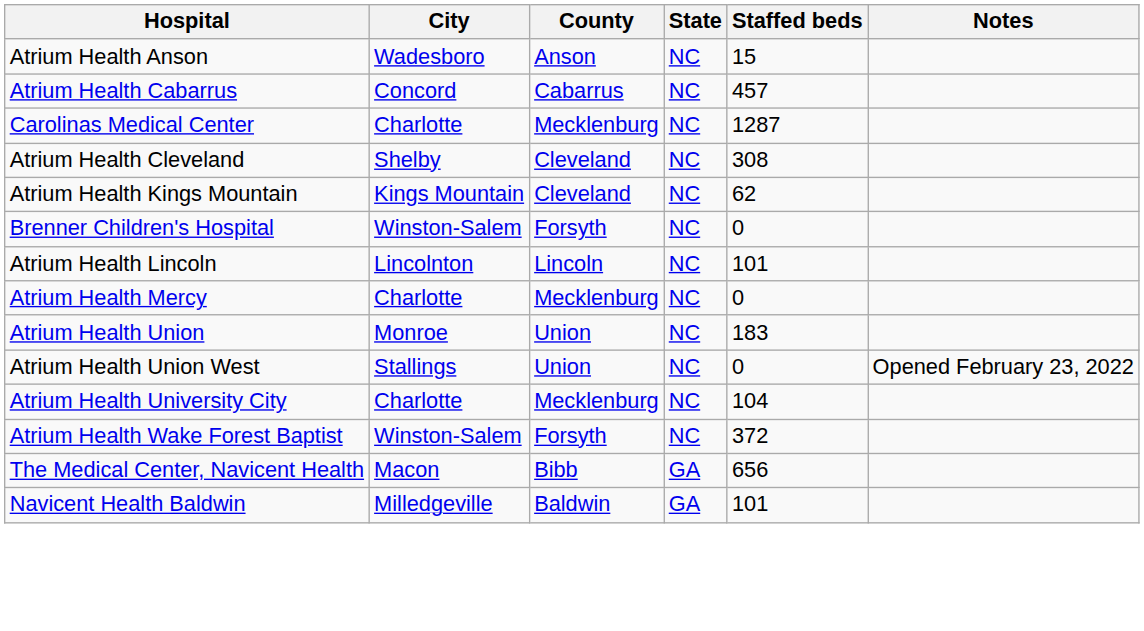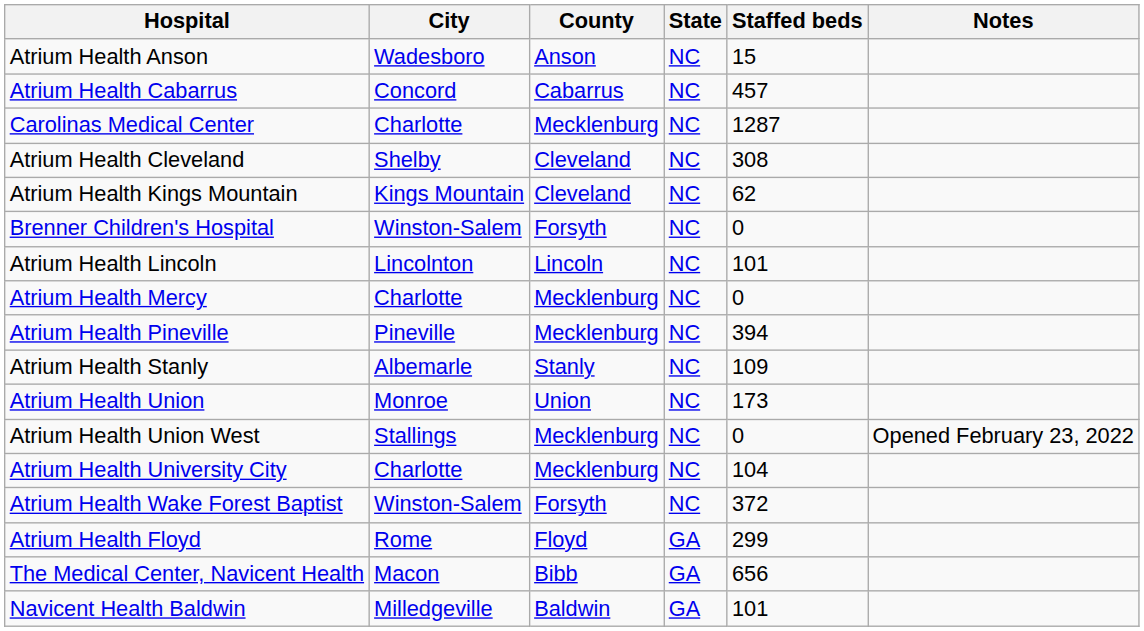+ row: Atrium Health Pineville | Pineville | Mecklenburg | NC | 394
+ row: Atrium Health Stanly | Albemarle | Stanly | NC | 109
Atrium Health Union | Staffed beds: 183 -> 173
Atrium Health Union West | County: Union -> Mecklenburg
+ row: Atrium Health Floyd | Rome | Floyd | GA | 299
